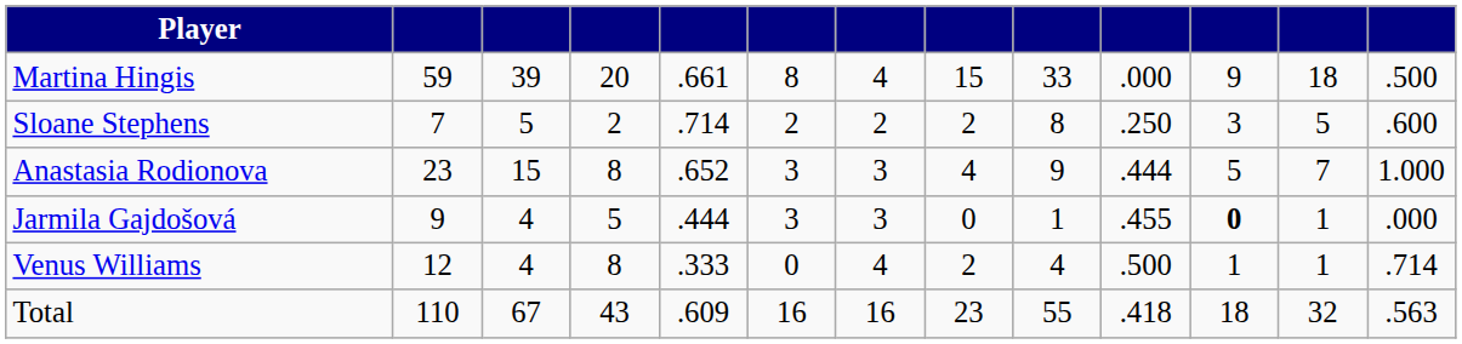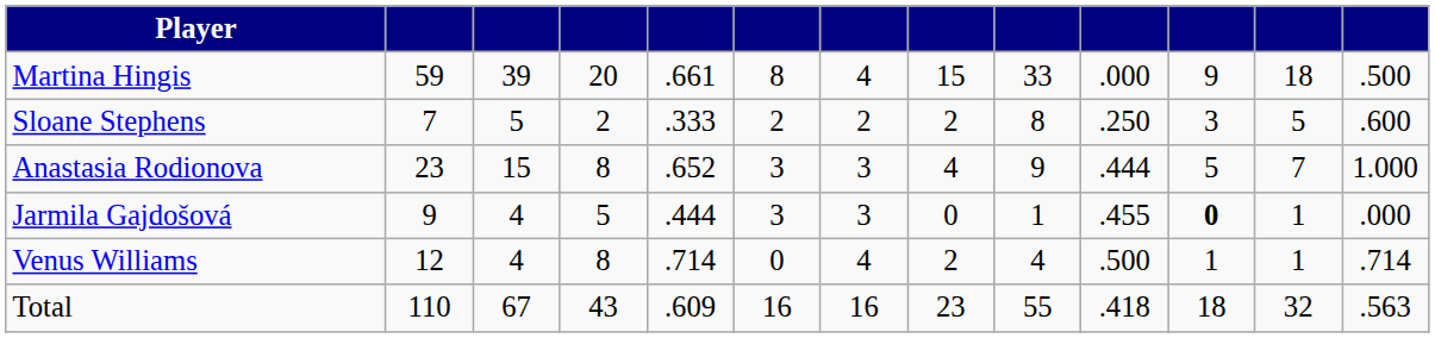Sloane Stephens | column 5: .714 -> .333
Venus Williams | column 5: .333 -> .714
